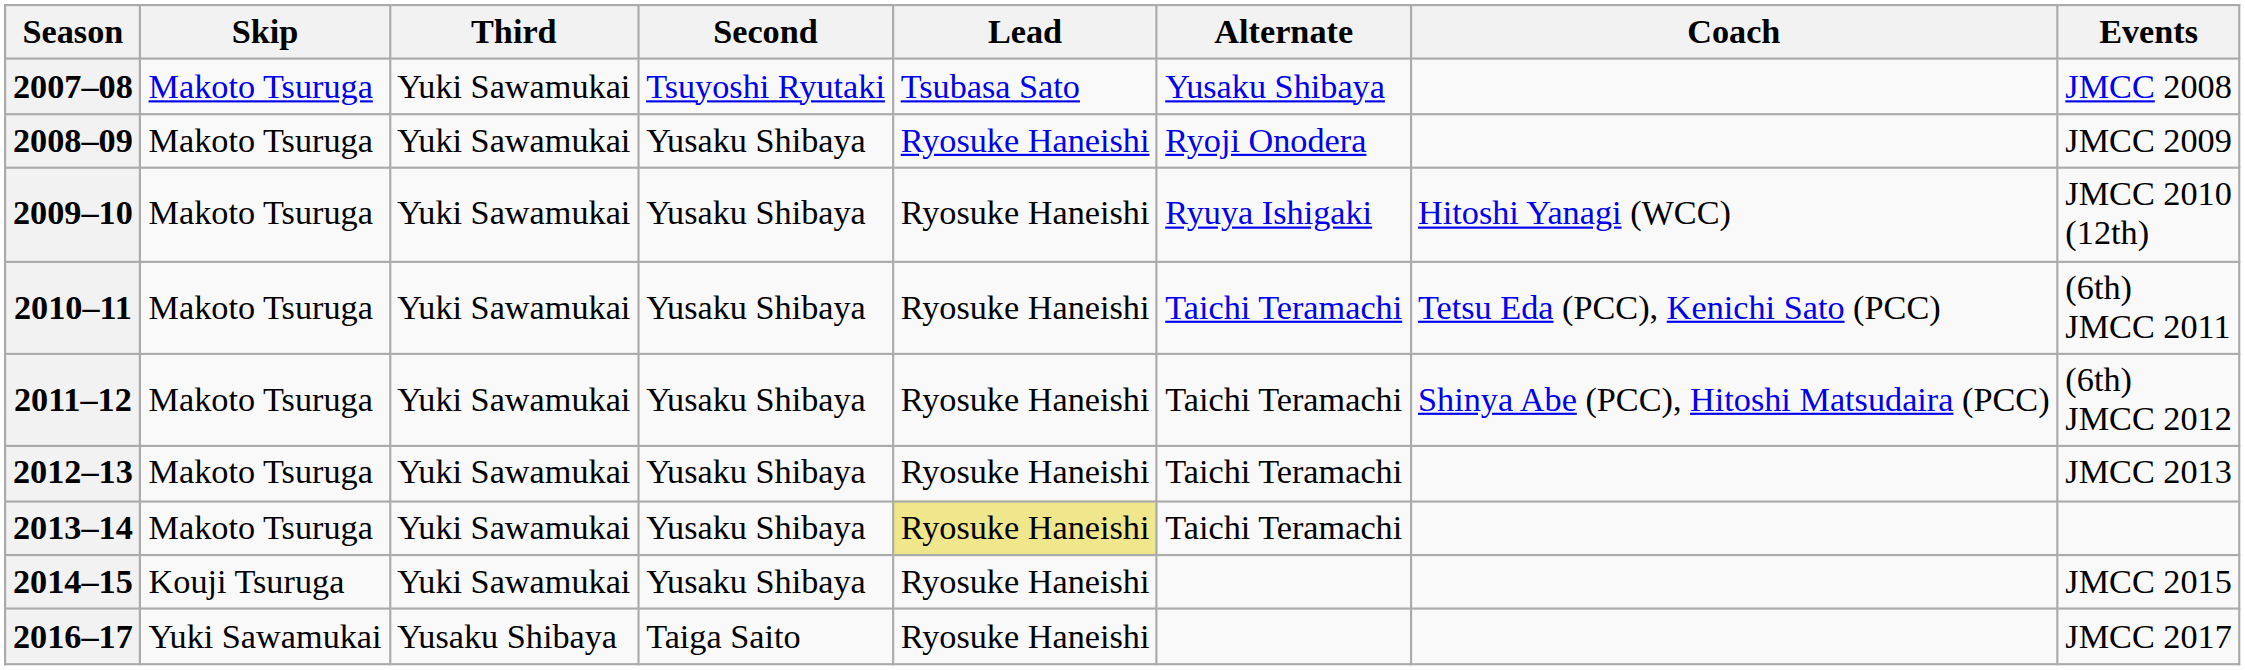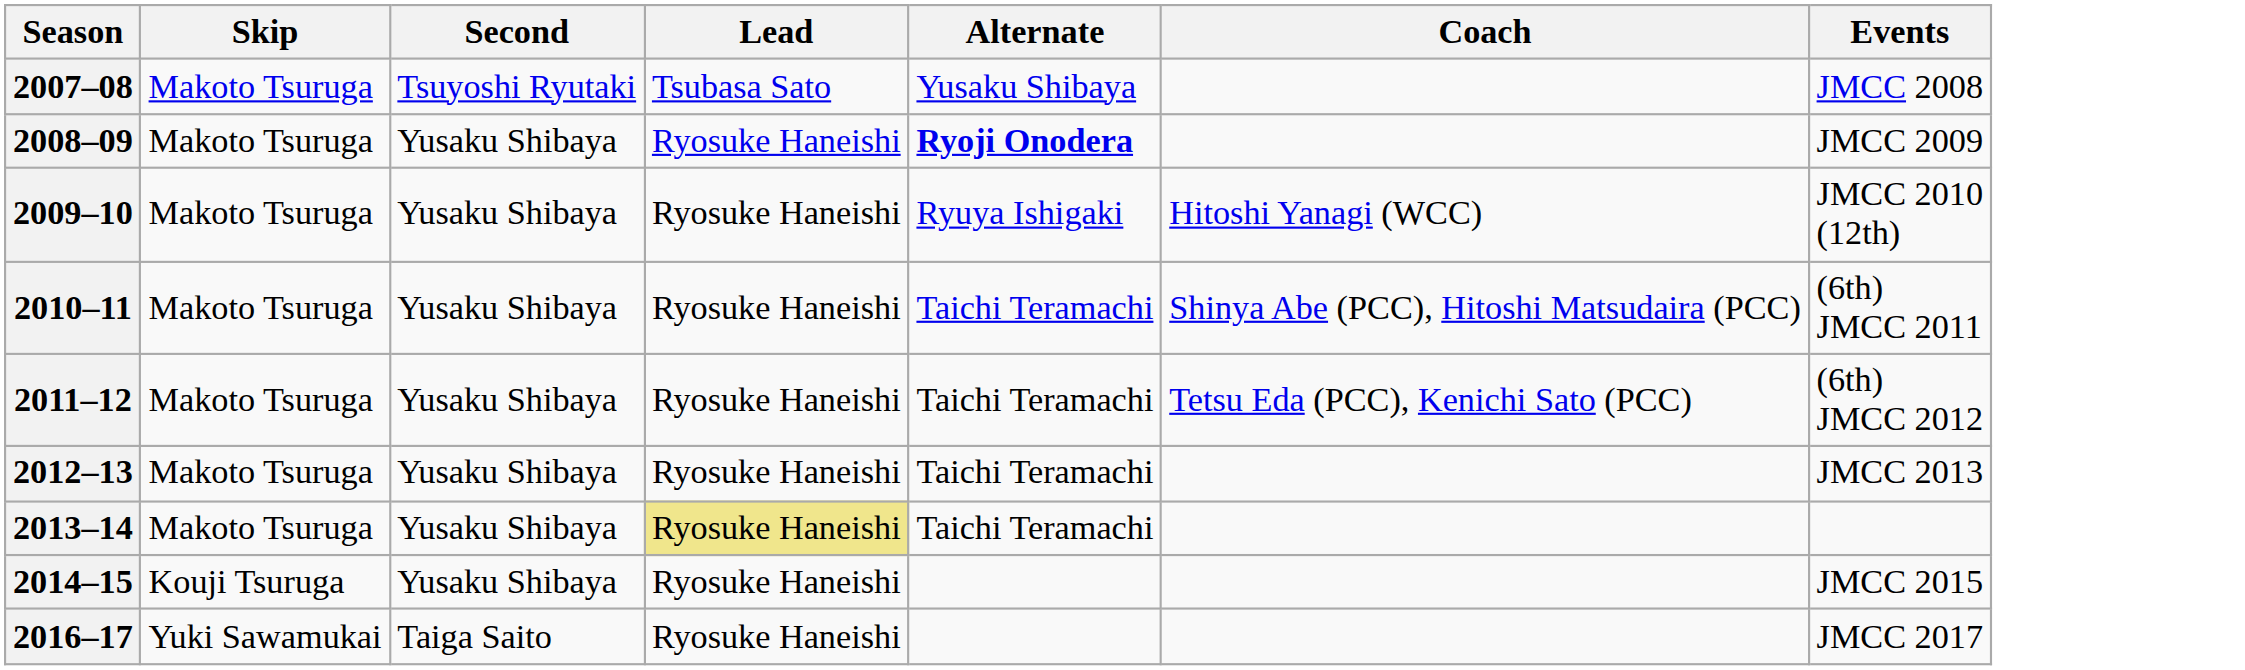- column: Third | Yuki Sawamukai | Yuki Sawamukai | Yuki Sawamukai | Yuki Sawamukai | Yuki Sawamukai | Yuki Sawamukai | Yuki Sawamukai | Yuki Sawamukai | Yusaku Shibaya
2008–09 | Alternate: normal -> bold
2010–11 | Coach: Tetsu Eda (PCC), Kenichi Sato (PCC) -> Shinya Abe (PCC), Hitoshi Matsudaira (PCC)
2011–12 | Coach: Shinya Abe (PCC), Hitoshi Matsudaira (PCC) -> Tetsu Eda (PCC), Kenichi Sato (PCC)
